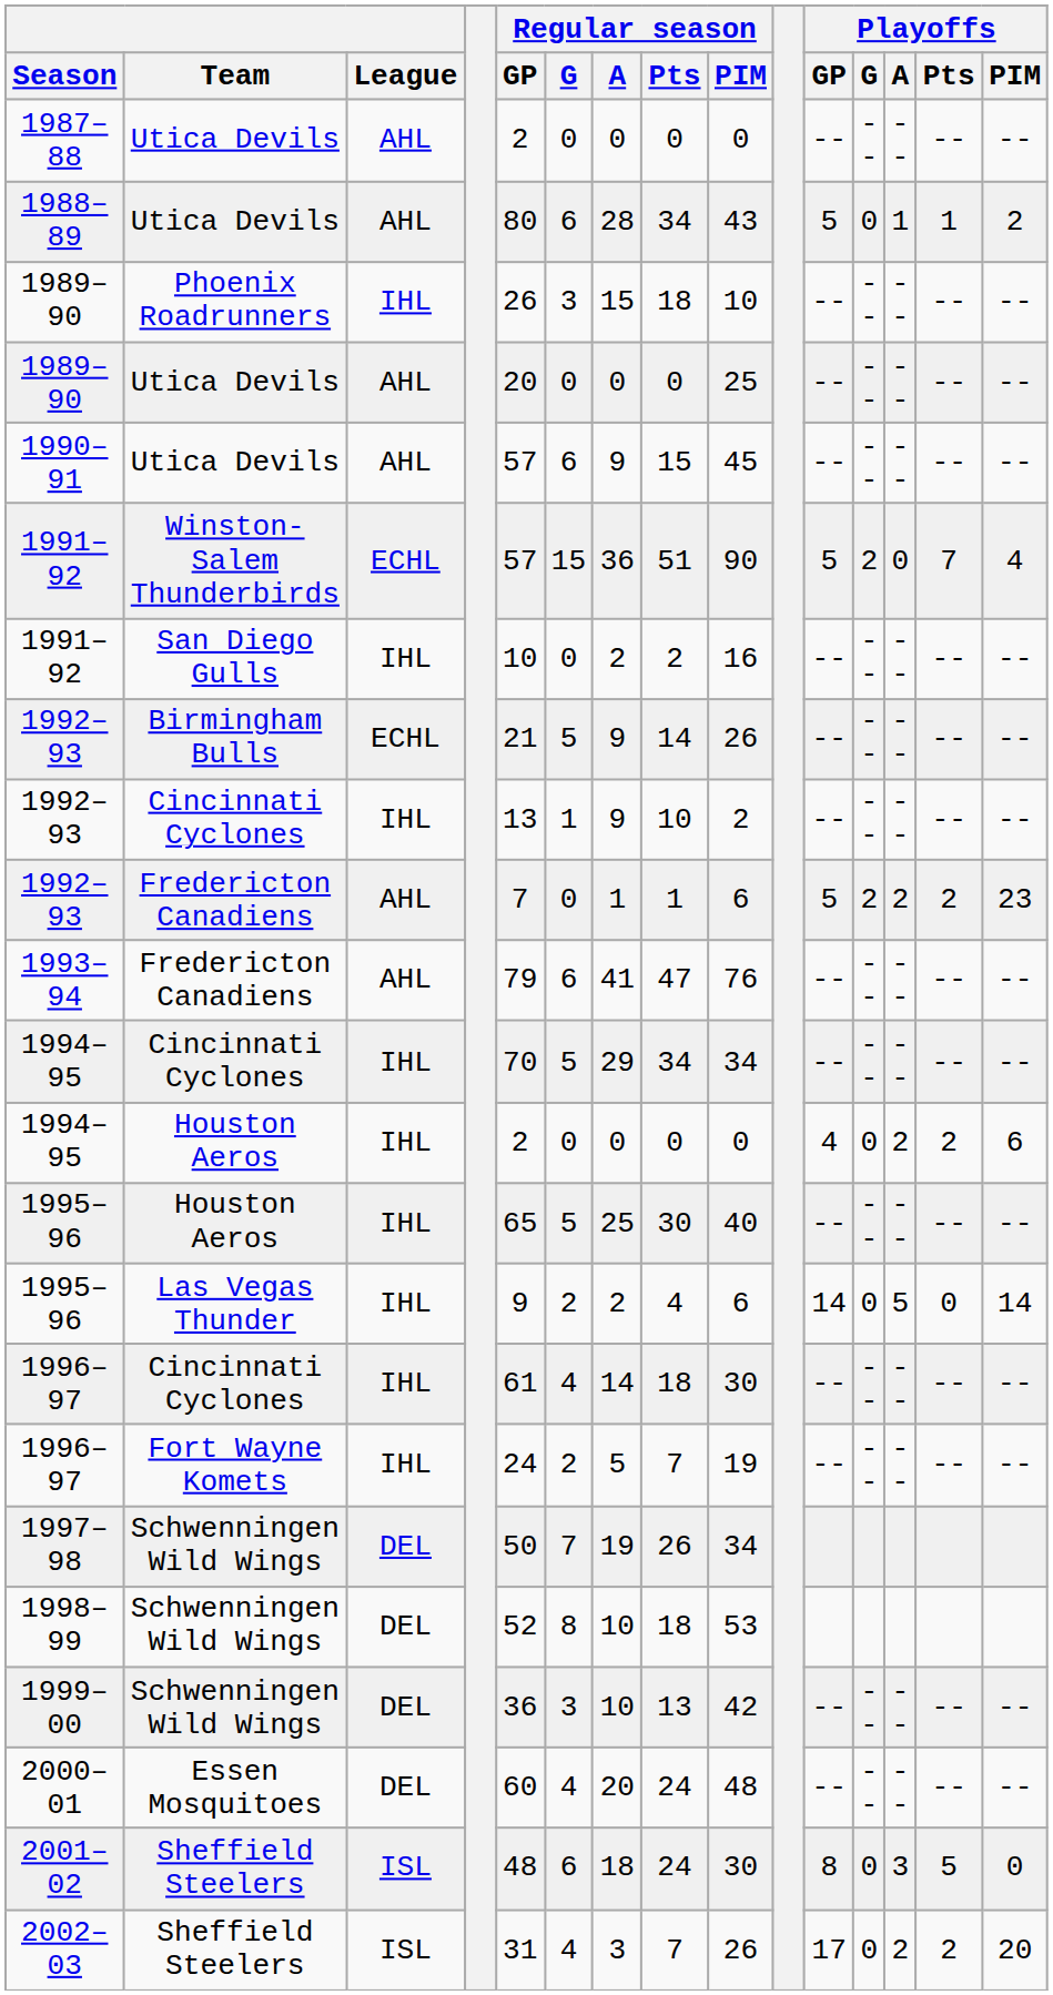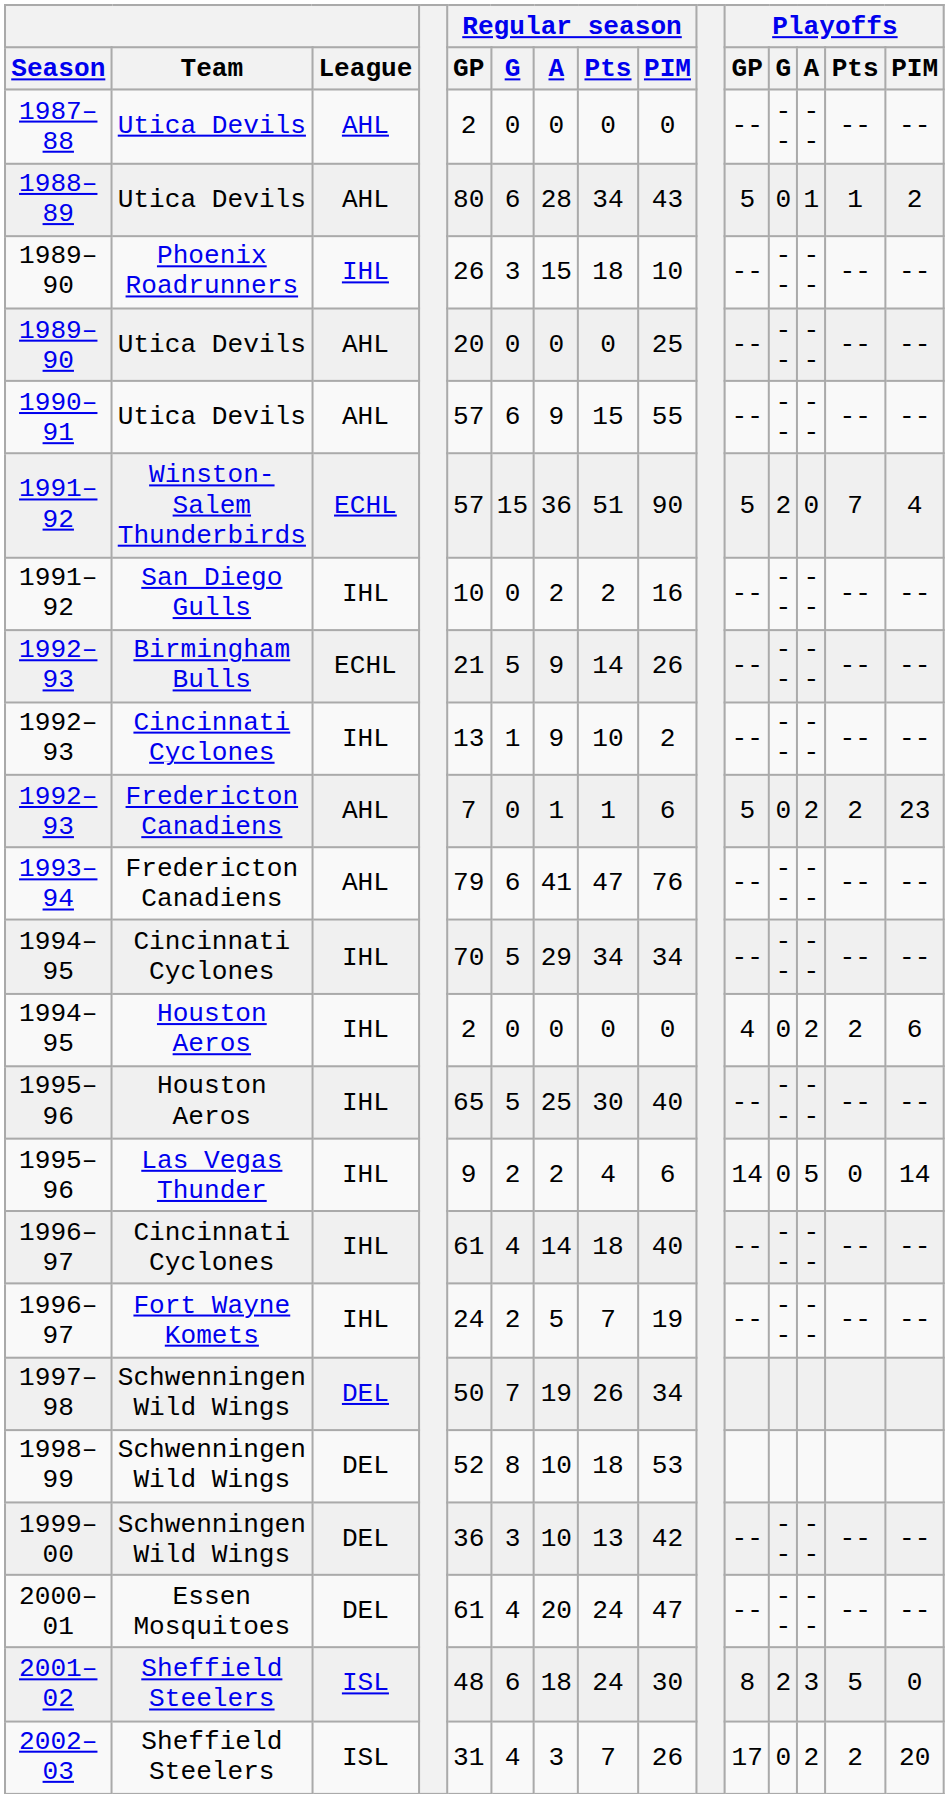1990–91 | Regular season / PIM: 45 -> 55
1992–93 / Fredericton Canadiens | Playoffs / G: 2 -> 0
1996–97 / Cincinnati Cyclones | Regular season / PIM: 30 -> 40
2000–01 | Regular season / GP: 60 -> 61
2000–01 | Regular season / PIM: 48 -> 47
2001–02 | Playoffs / G: 0 -> 2
